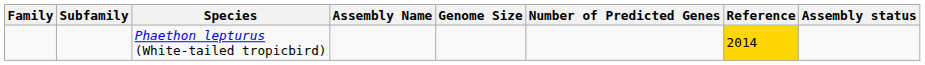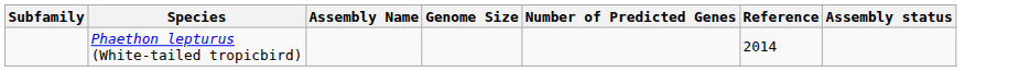- column: Family
Phaethon lepturus (White-tailed tropicbird) | Reference: gold background -> no background
